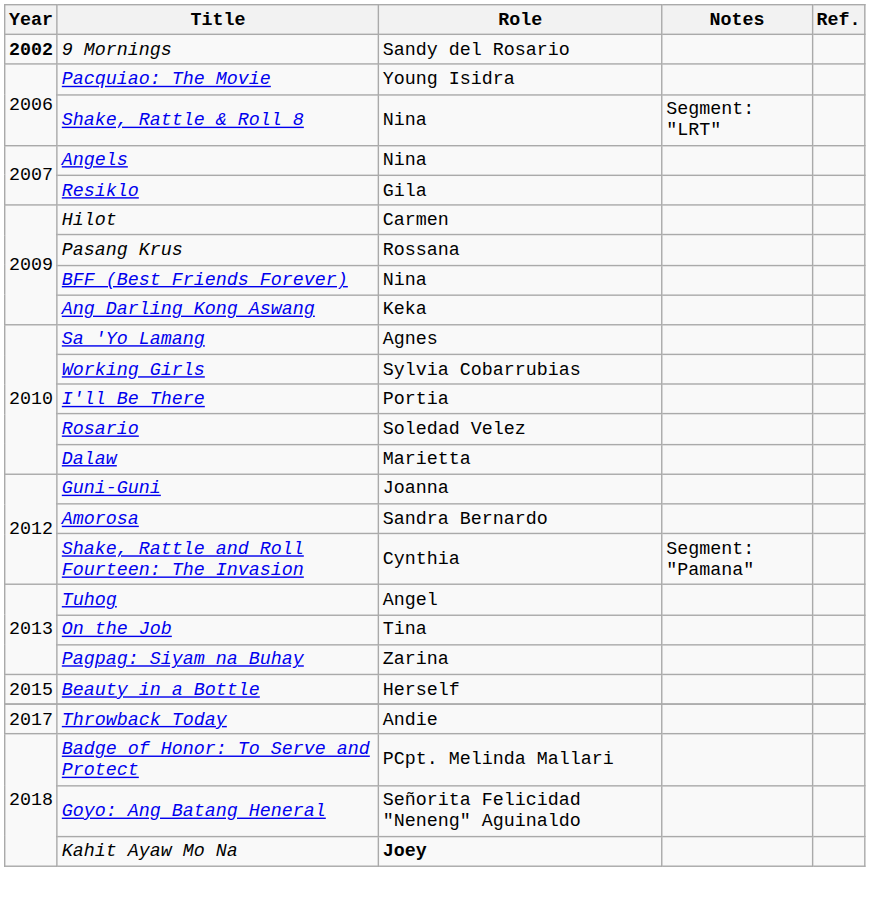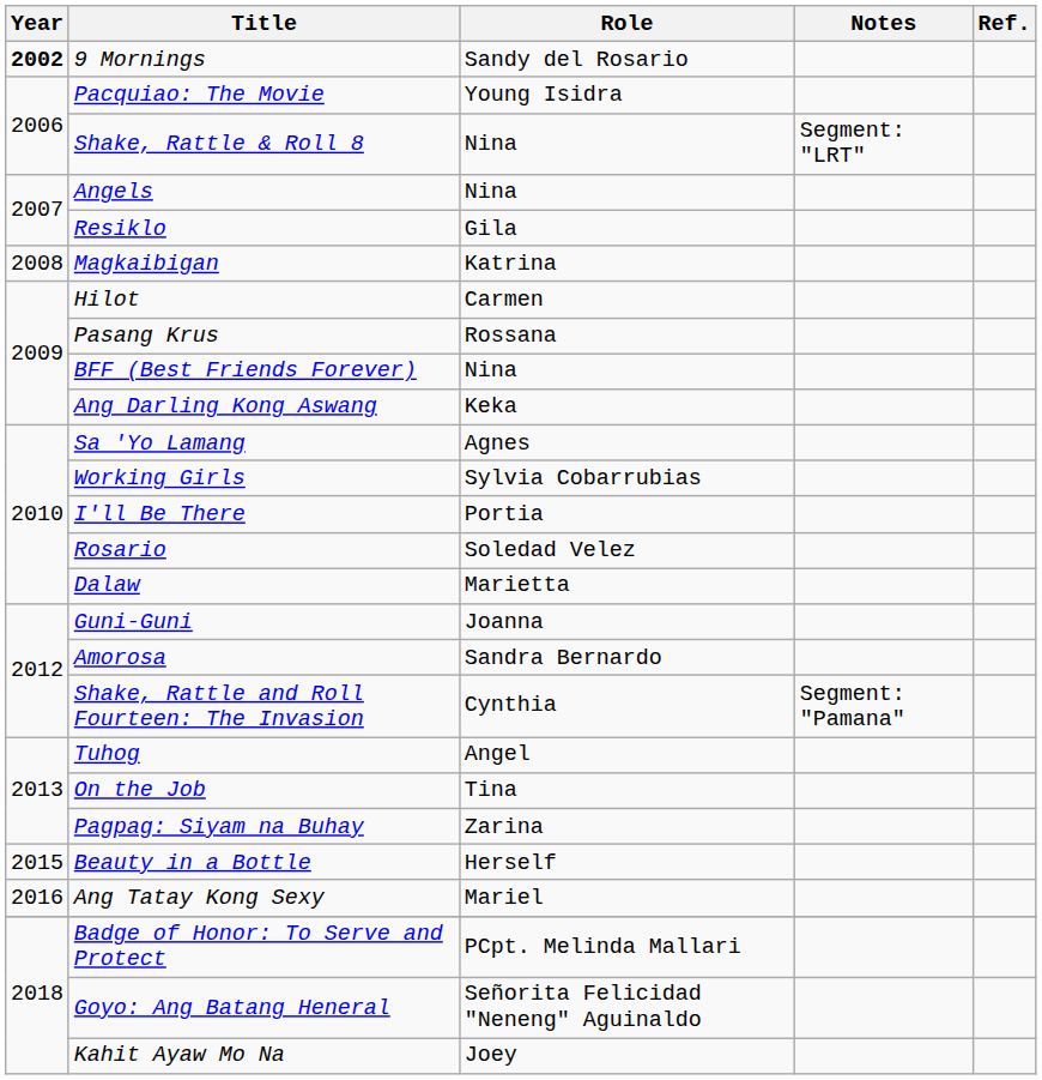+ row: 2008 | Magkaibigan | Katrina
+ row: 2016 | Ang Tatay Kong Sexy | Mariel
- row: 2017 | Throwback Today | Andie
Kahit Ayaw Mo Na | Role: bold -> normal
